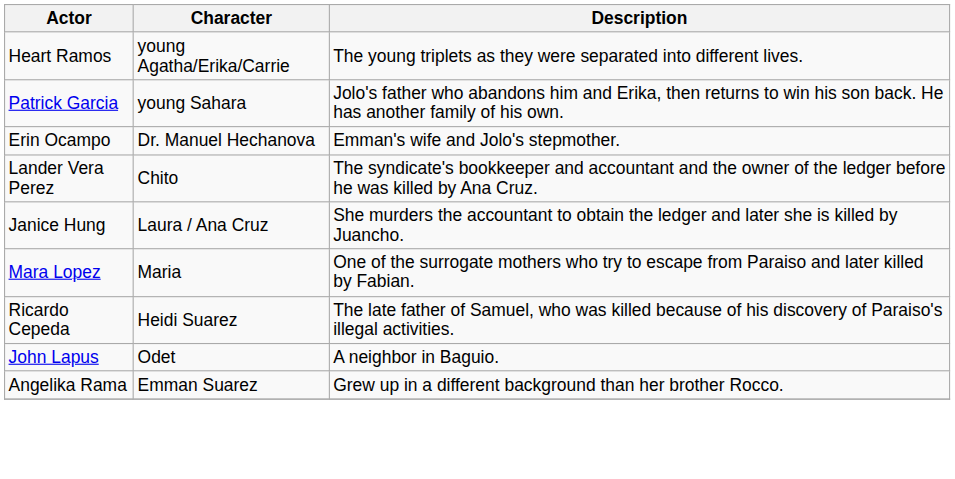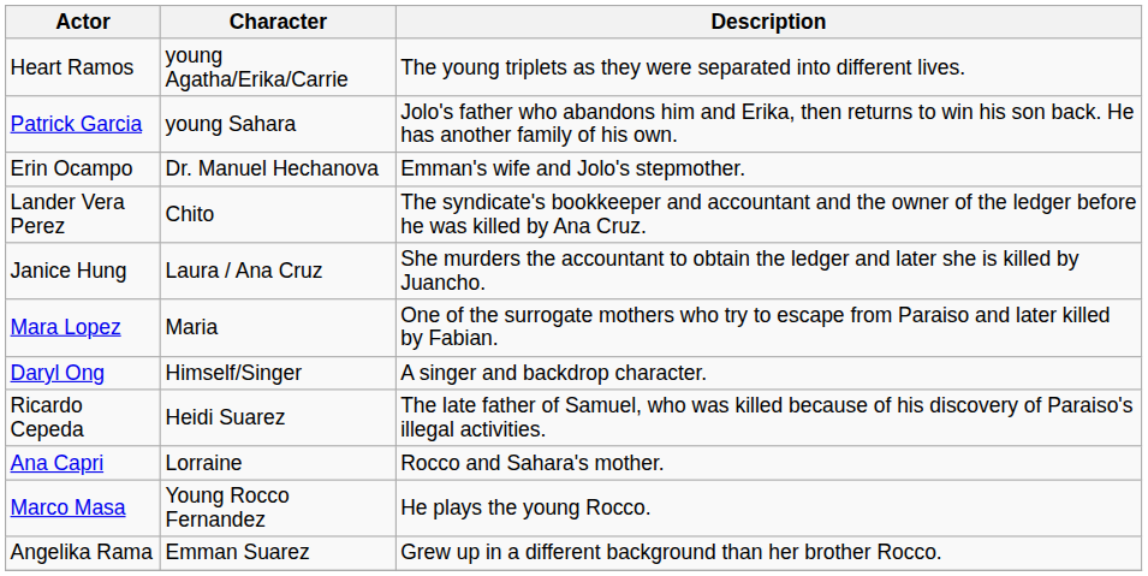+ row: Daryl Ong | Himself/Singer | A singer and backdrop character.
- row: John Lapus | Odet | A neighbor in Baguio.
+ row: Ana Capri | Lorraine | Rocco and Sahara's mother.
+ row: Marco Masa | Young Rocco Fernandez | He plays the young Rocco.
